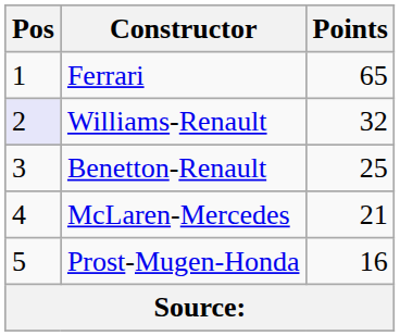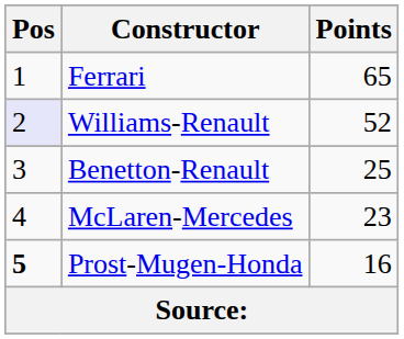Williams-Renault | Points: 32 -> 52
McLaren-Mercedes | Points: 21 -> 23
Prost-Mugen-Honda | Pos: normal -> bold
